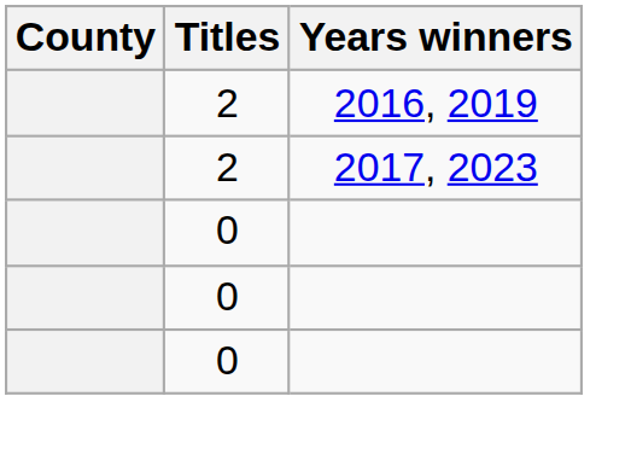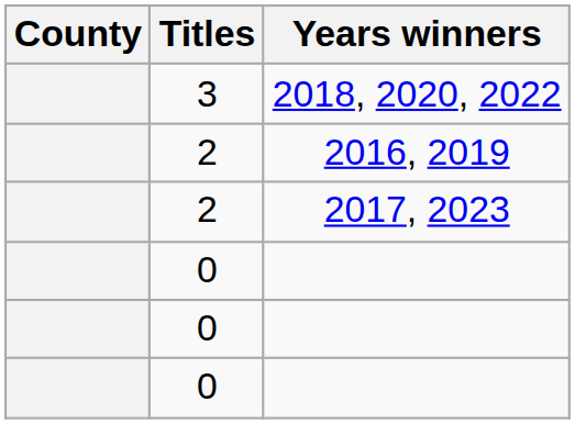+ row: 3 | 2018, 2020, 2022
